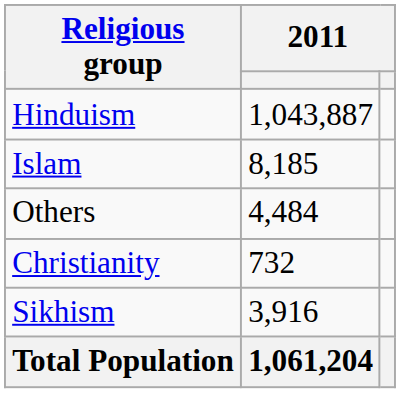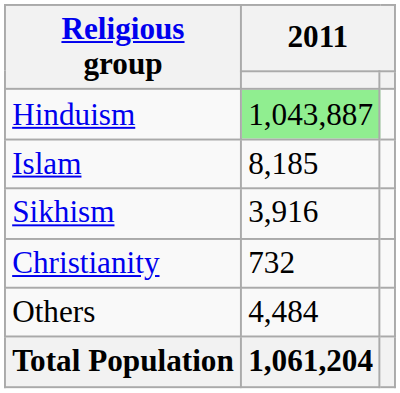Hinduism | column 2: no background -> lightgreen background
rows swapped: Sikhism <-> Others
